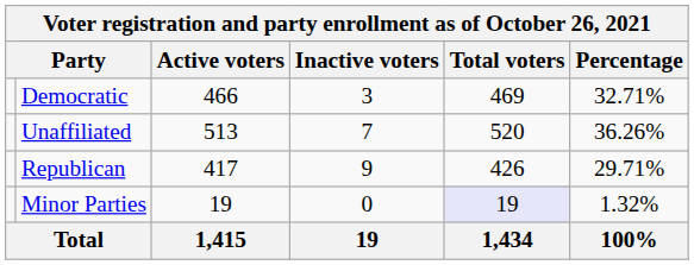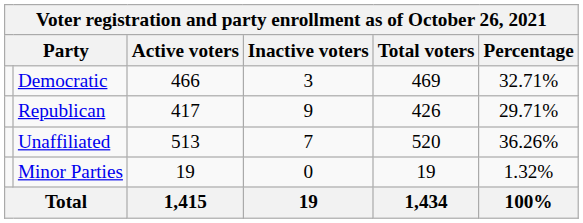rows swapped: Republican <-> Unaffiliated
Minor Parties | Total voters: lavender background -> no background
